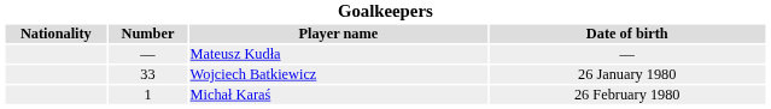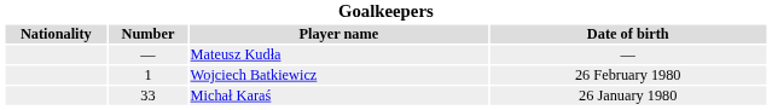Wojciech Batkiewicz | Number: 33 -> 1
Wojciech Batkiewicz | Date of birth: 26 January 1980 -> 26 February 1980
Michał Karaś | Number: 1 -> 33
Michał Karaś | Date of birth: 26 February 1980 -> 26 January 1980
